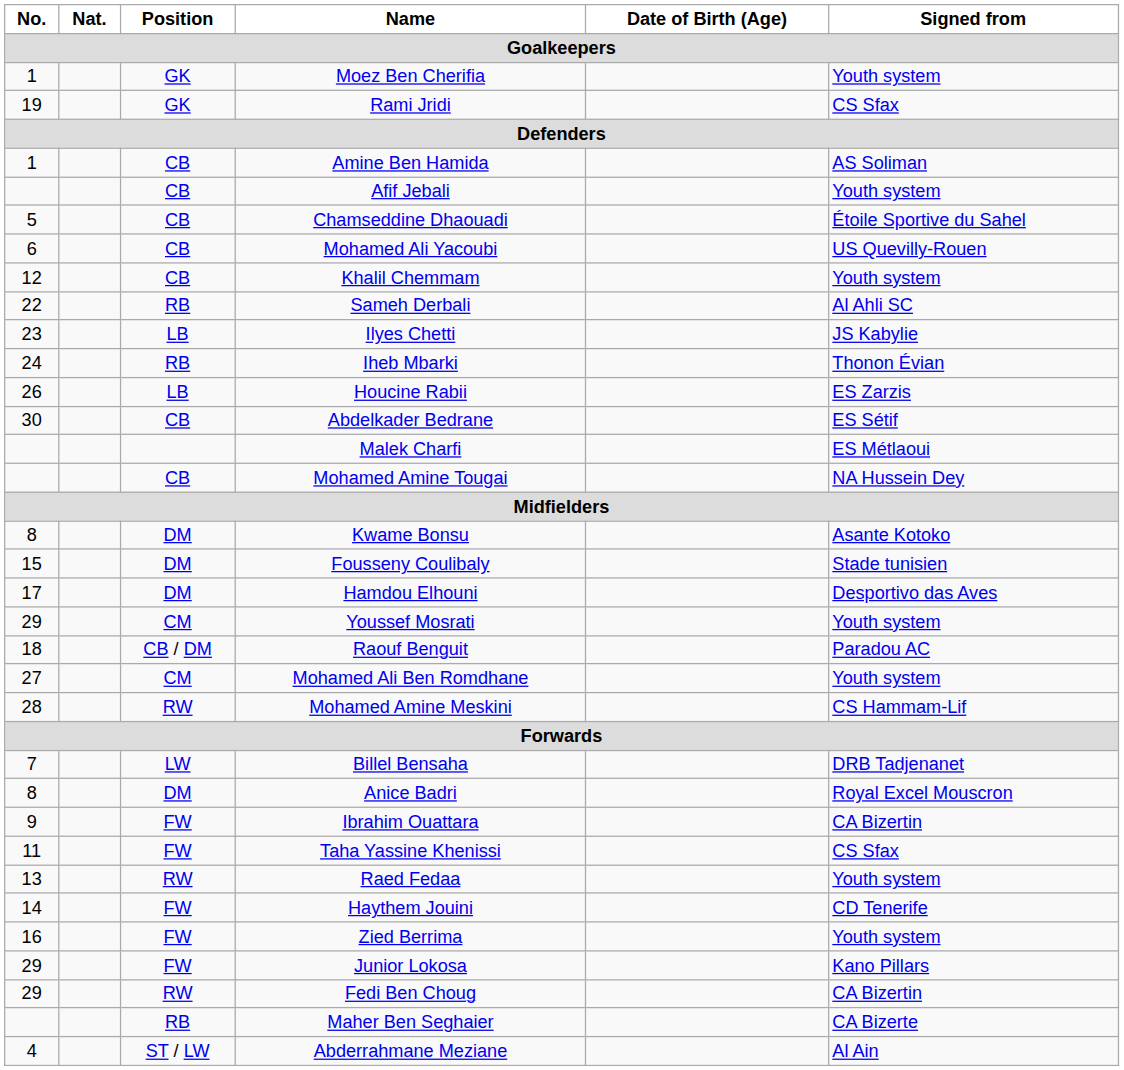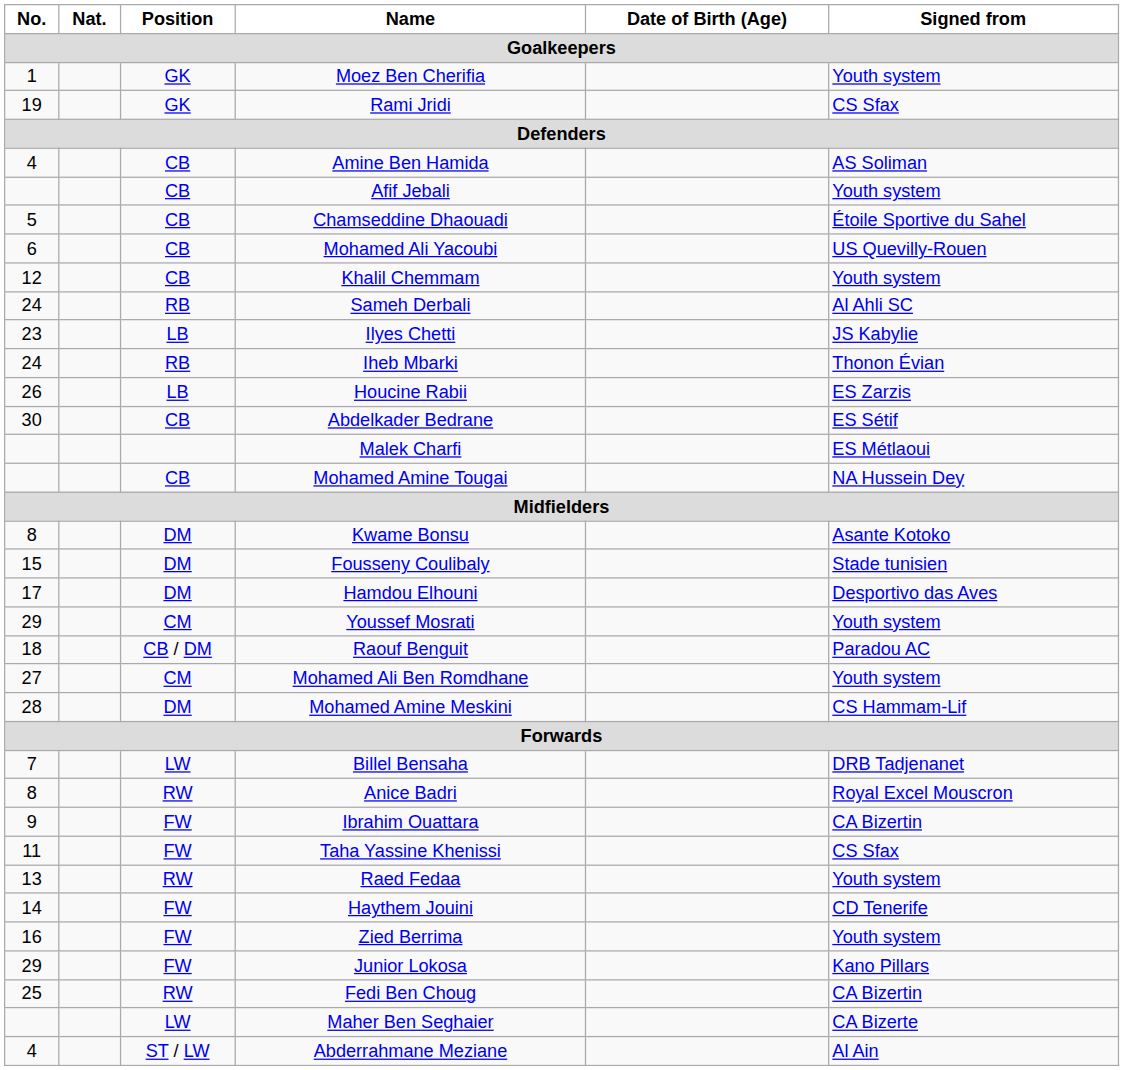Amine Ben Hamida | No.: 1 -> 4
Sameh Derbali | No.: 22 -> 24
Mohamed Amine Meskini | Position: RW -> DM
Anice Badri | Position: DM -> RW
Fedi Ben Choug | No.: 29 -> 25
Maher Ben Seghaier | Position: RB -> LW
